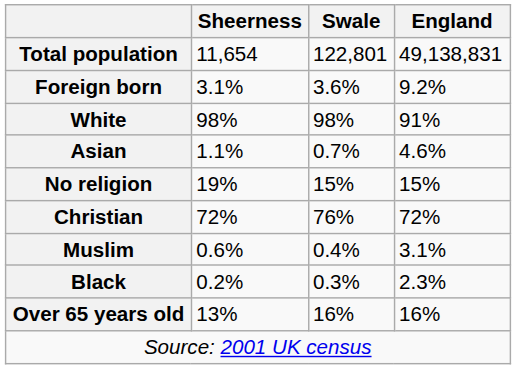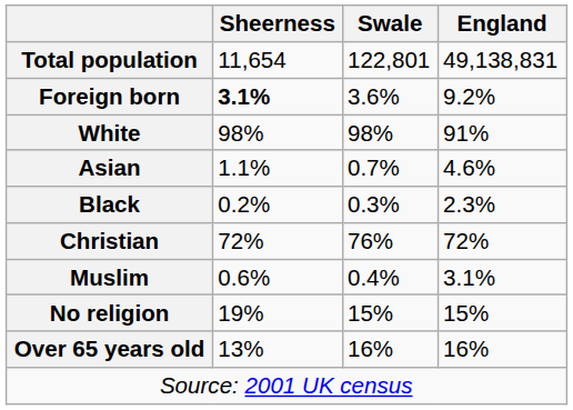Foreign born | Sheerness: normal -> bold
rows swapped: Black <-> No religion
